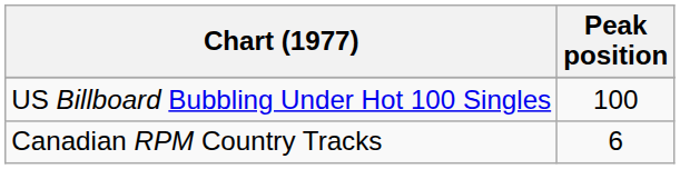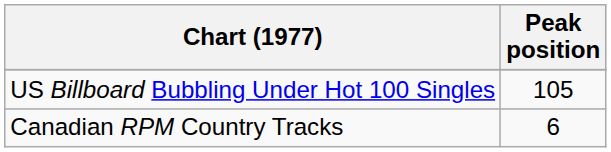US Billboard Bubbling Under Hot 100 Singles | Peak position: 100 -> 105
